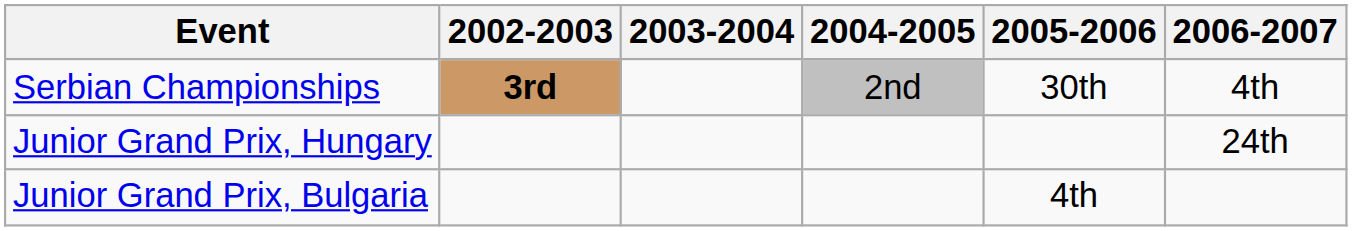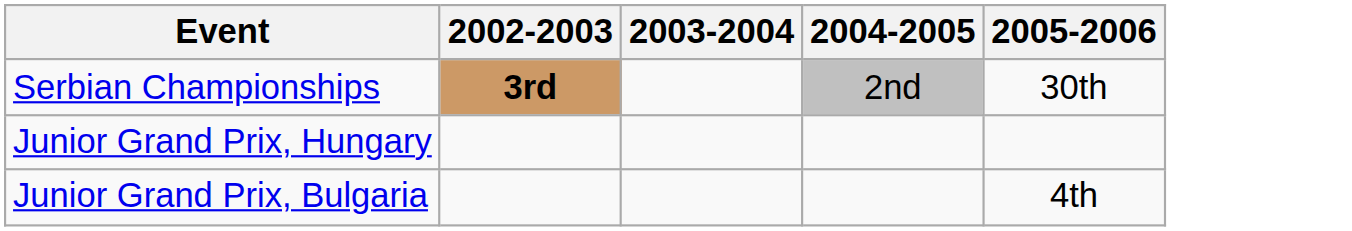- column: 2006-2007 | 4th | 24th
